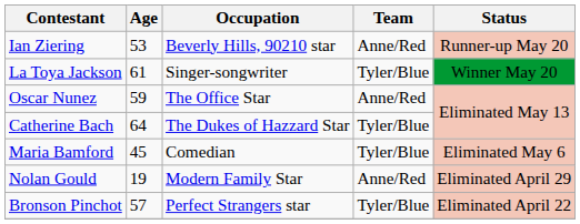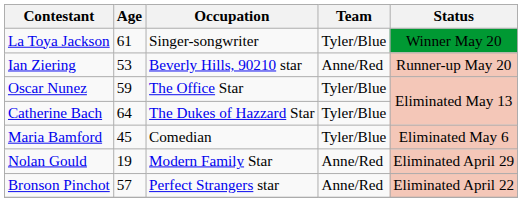rows swapped: La Toya Jackson <-> Ian Ziering
Oscar Nunez | Team: Anne/Red -> Tyler/Blue
Bronson Pinchot | Team: Tyler/Blue -> Anne/Red
